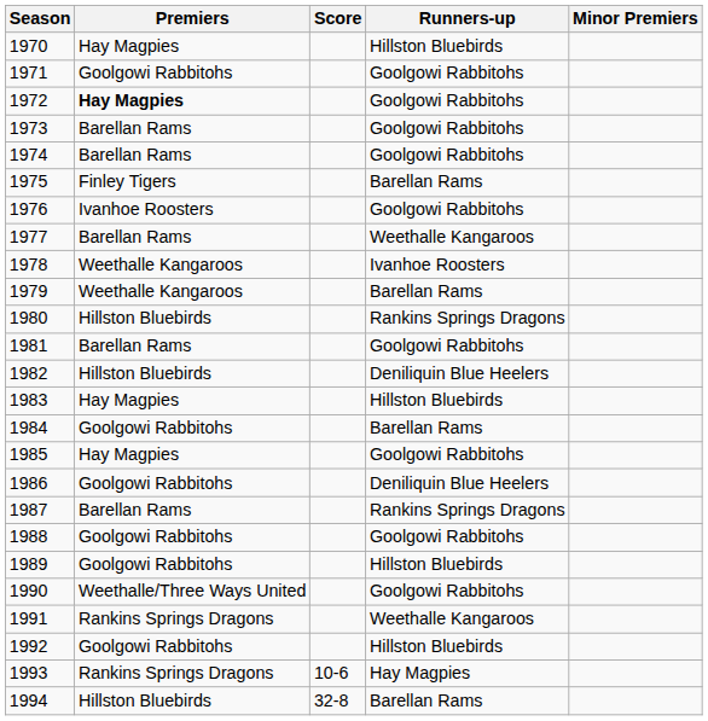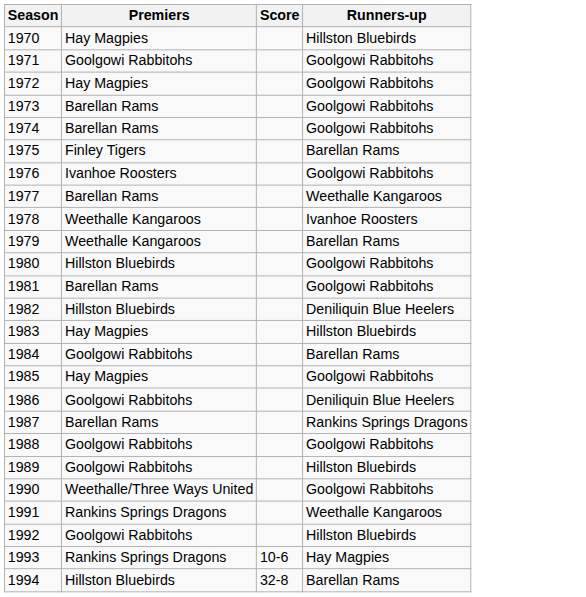- column: Minor Premiers
1972 | Premiers: bold -> normal
1980 | Runners-up: Rankins Springs Dragons -> Goolgowi Rabbitohs
